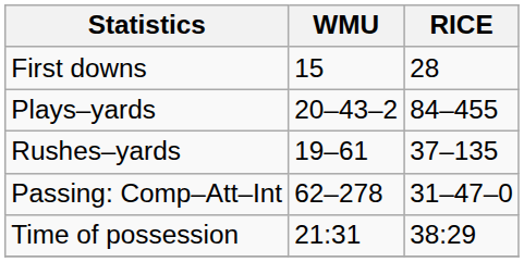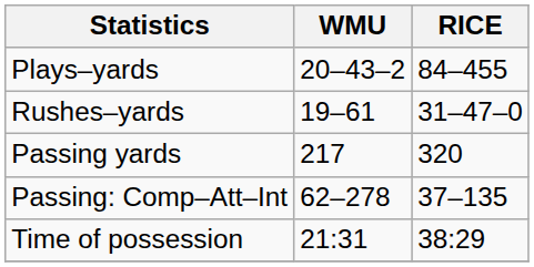- row: First downs | 15 | 28
Rushes–yards | RICE: 37–135 -> 31–47–0
+ row: Passing yards | 217 | 320
Passing: Comp–Att–Int | RICE: 31–47–0 -> 37–135
